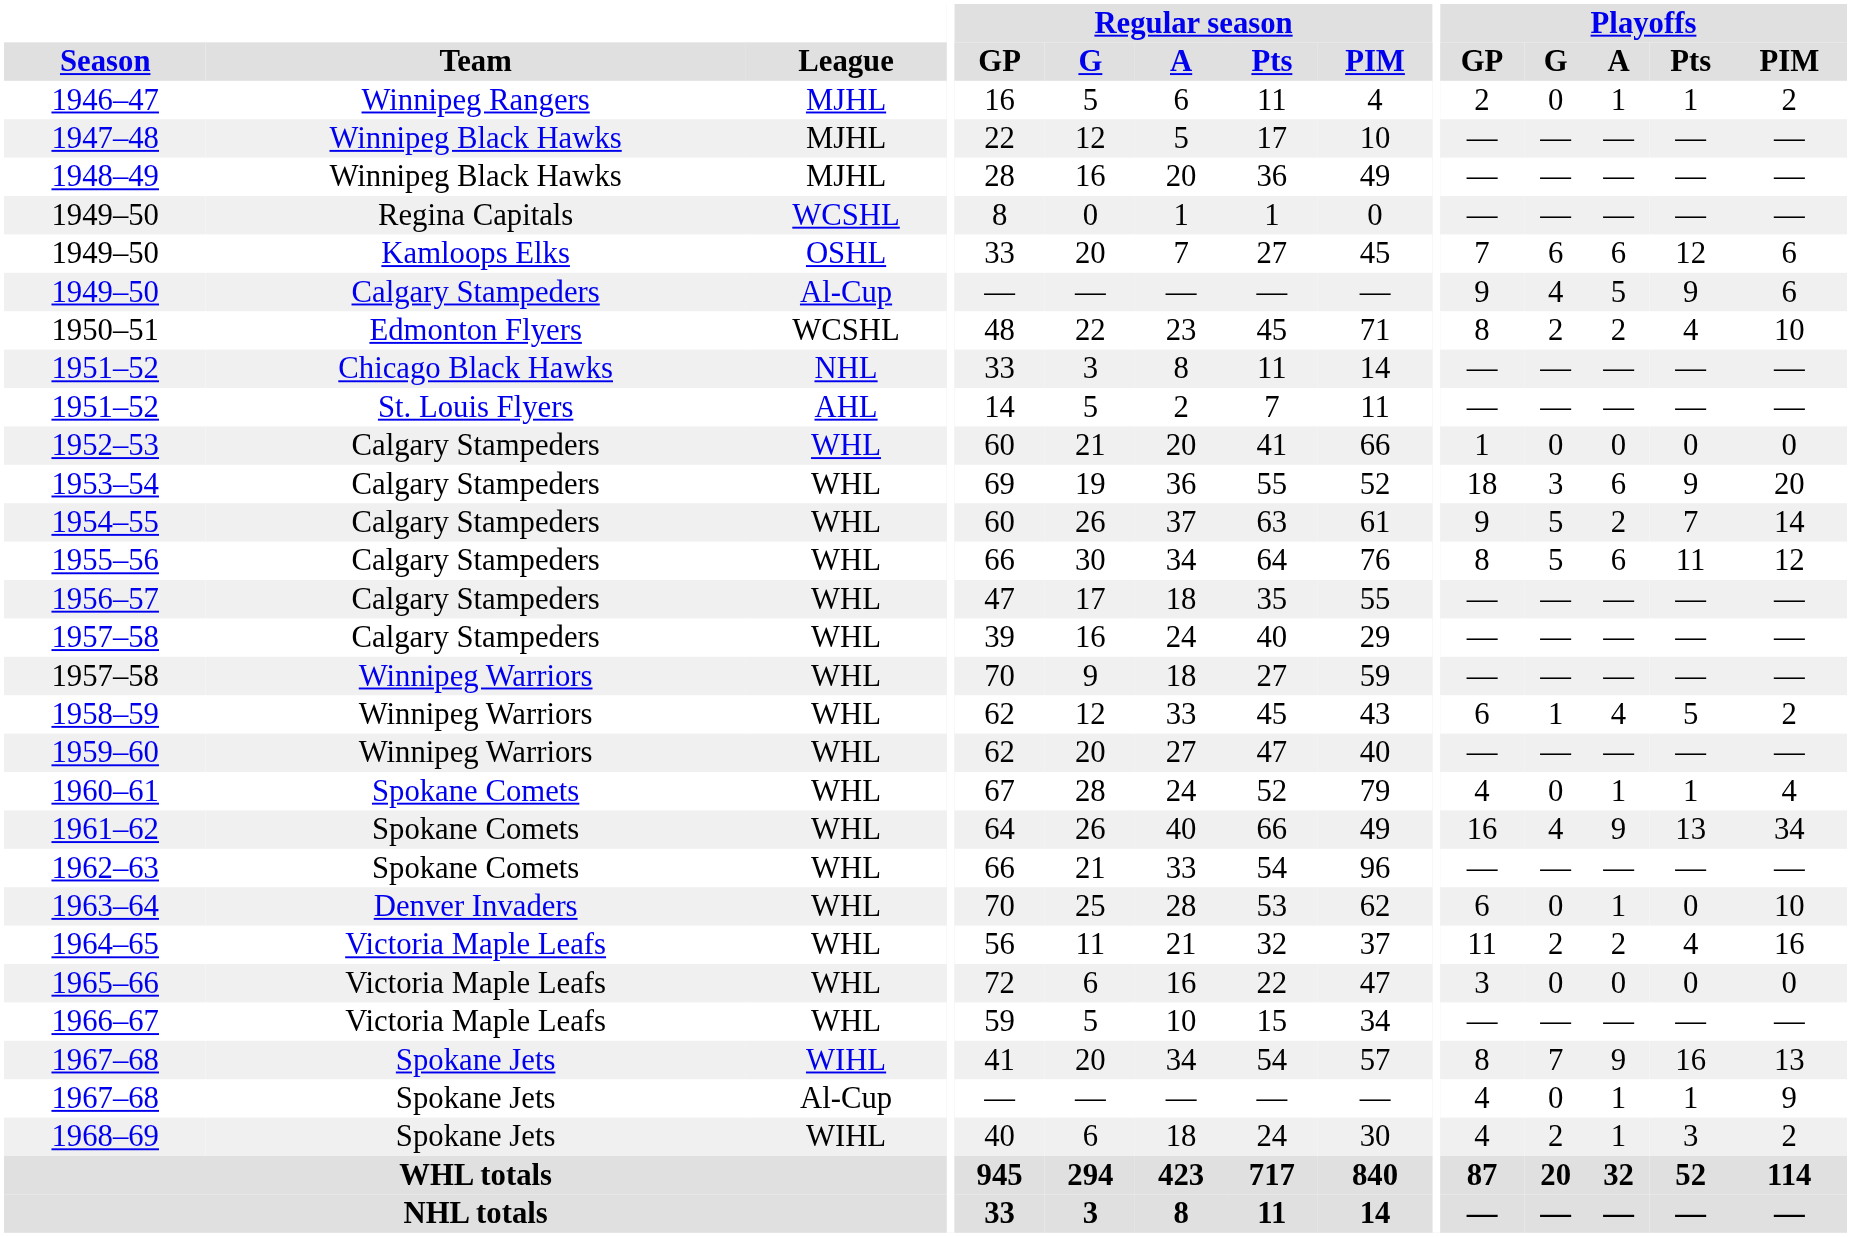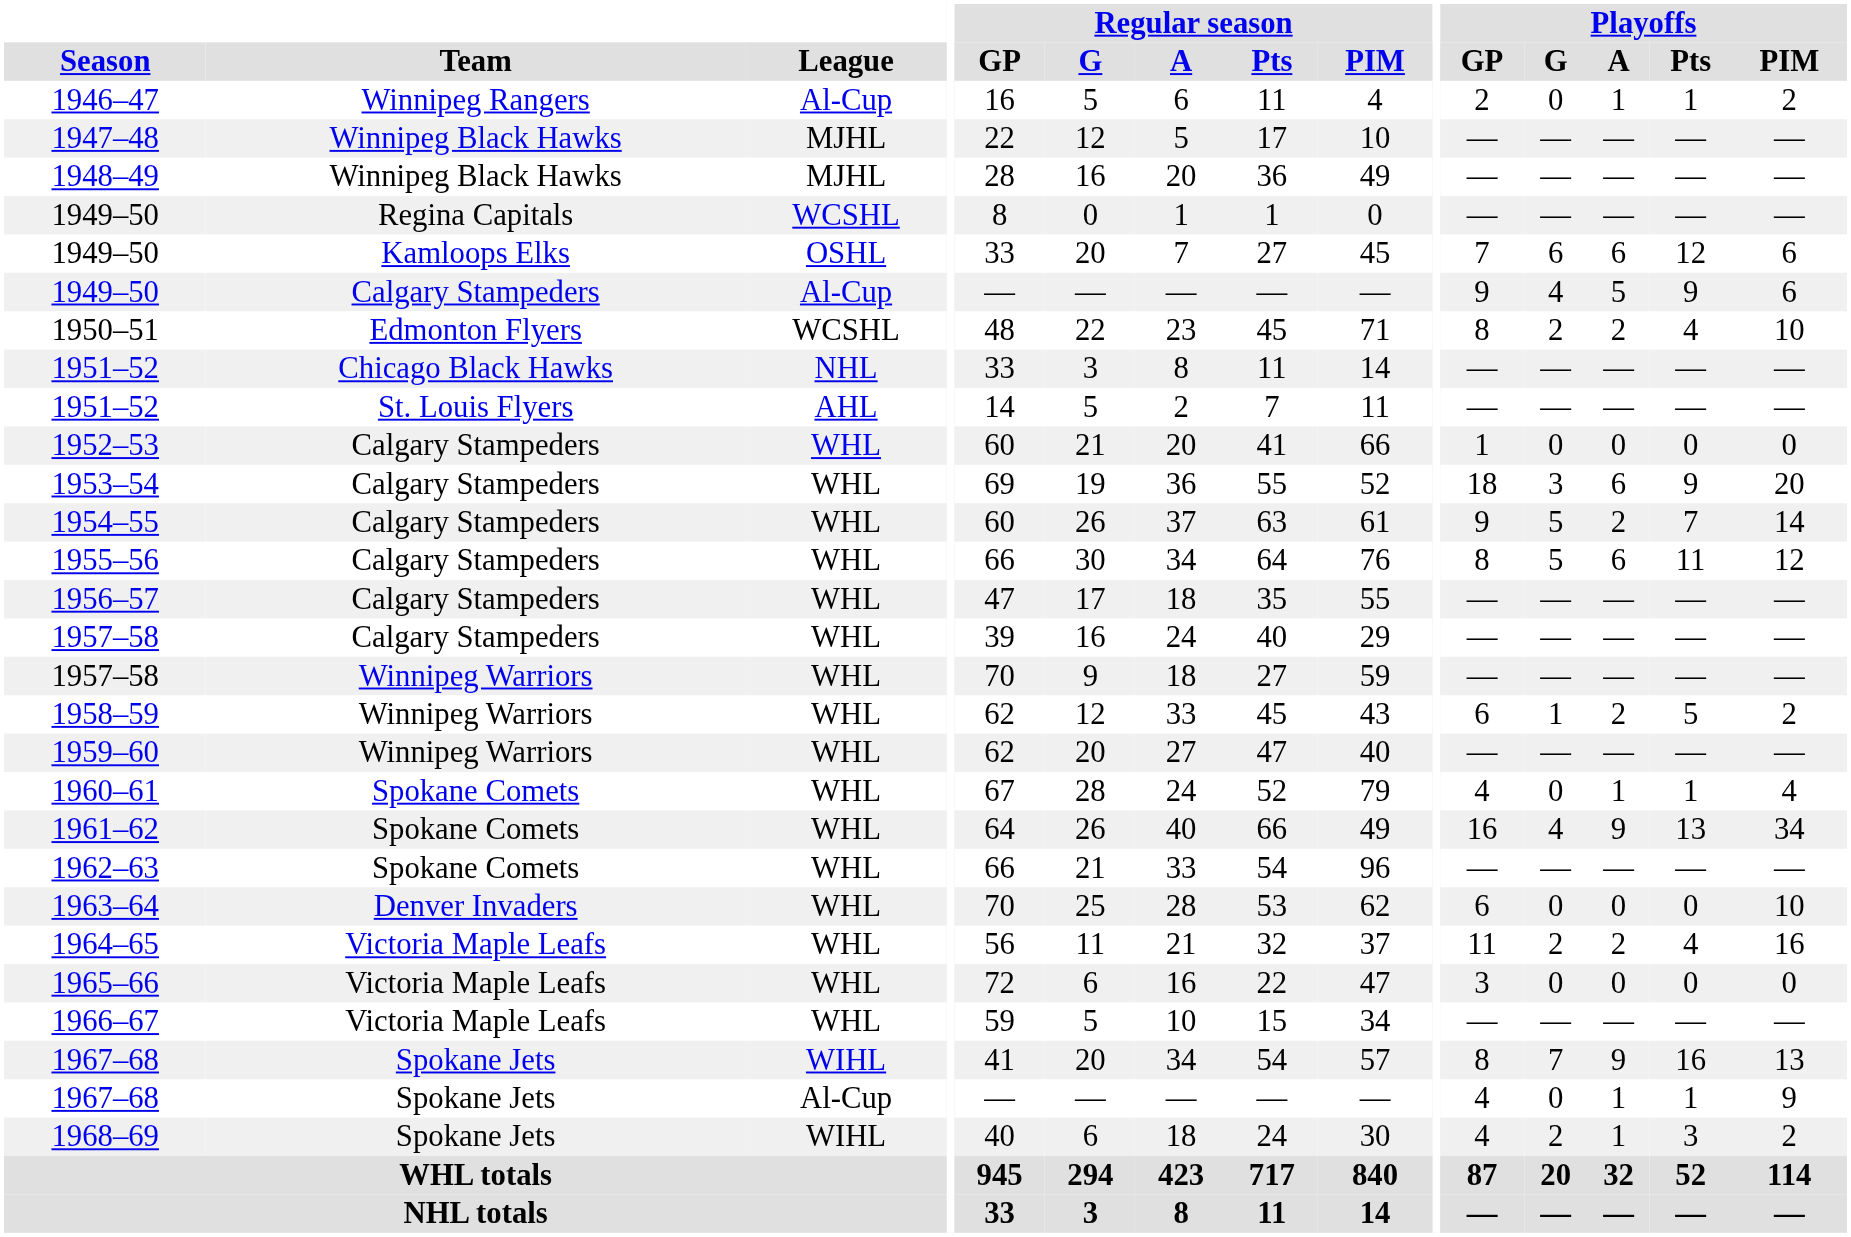1946–47 | League: MJHL -> Al-Cup
1958–59 | Playoffs / A: 4 -> 2
1963–64 | Playoffs / A: 1 -> 0
